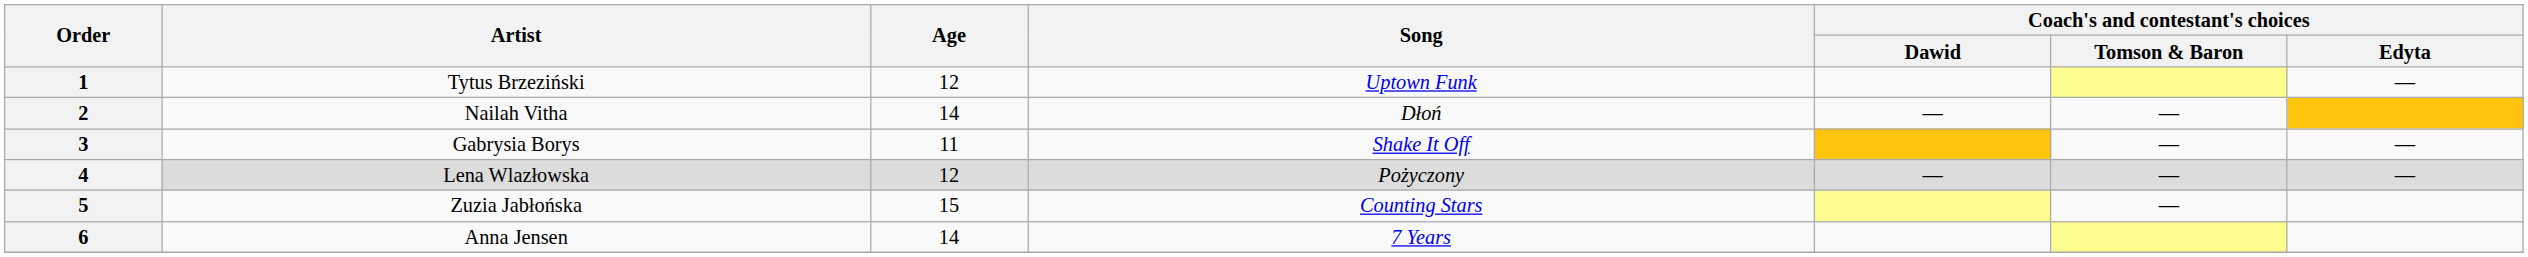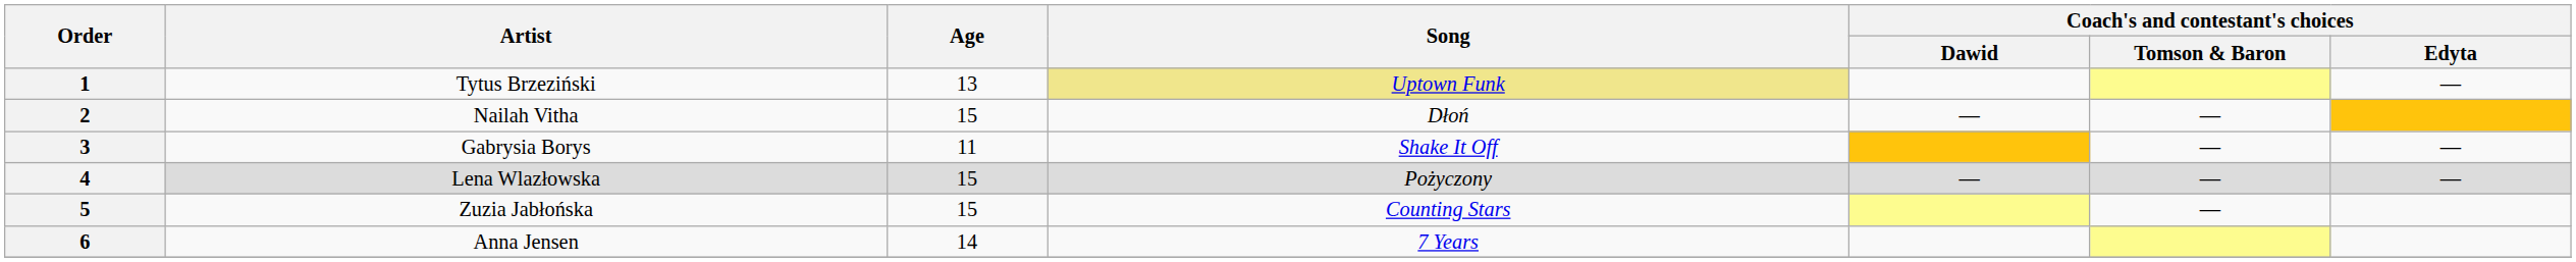1 | Age: 12 -> 13
1 | Song: no background -> khaki background
2 | Age: 14 -> 15
4 | Age: 12 -> 15
